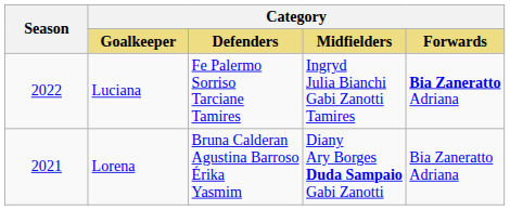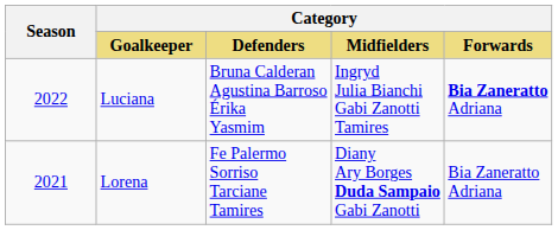Luciana | Category / Defenders: Fe Palermo Sorriso Tarciane Tamires -> Bruna Calderan Agustina Barroso Érika Yasmim
Lorena | Category / Defenders: Bruna Calderan Agustina Barroso Érika Yasmim -> Fe Palermo Sorriso Tarciane Tamires
